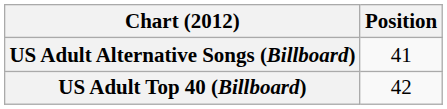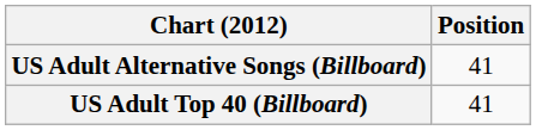US Adult Top 40 (Billboard) | Position: 42 -> 41
